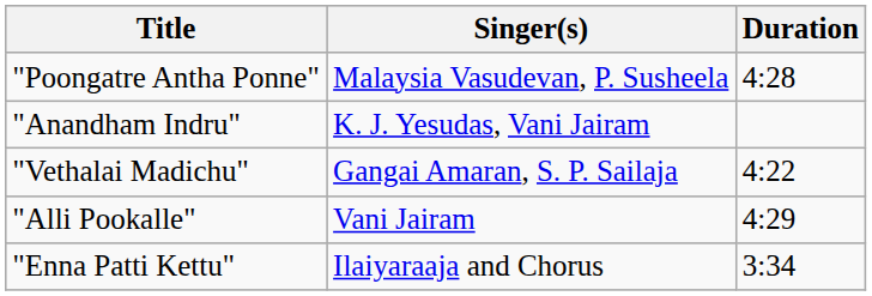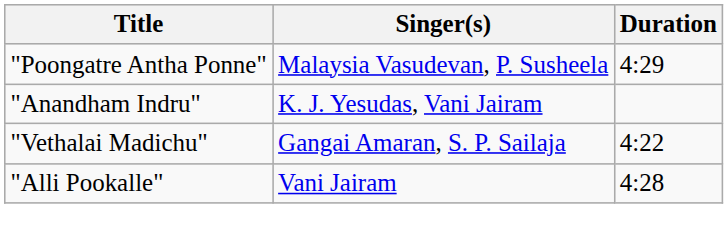"Poongatre Antha Ponne" | Duration: 4:28 -> 4:29
"Alli Pookalle" | Duration: 4:29 -> 4:28
- row: "Enna Patti Kettu" | Ilaiyaraaja and Chorus | 3:34
